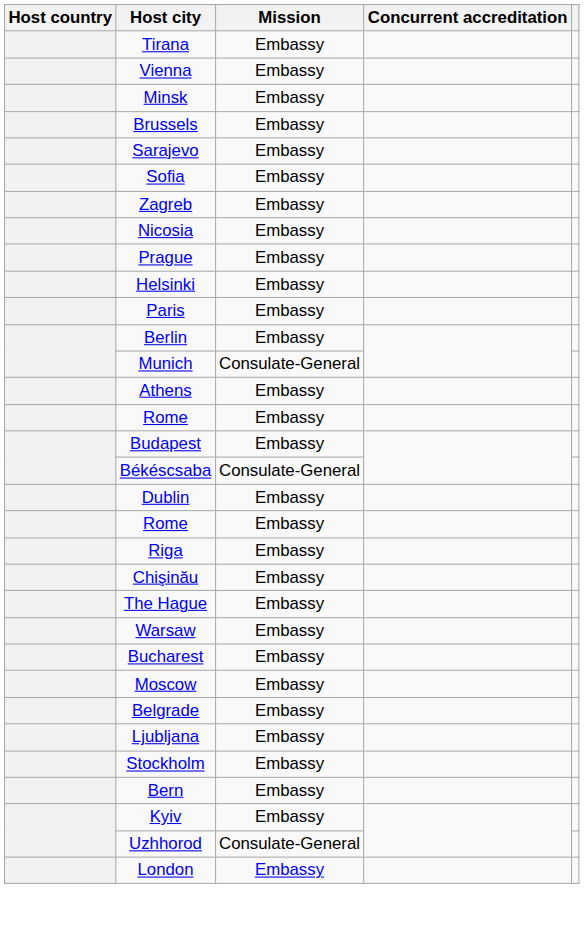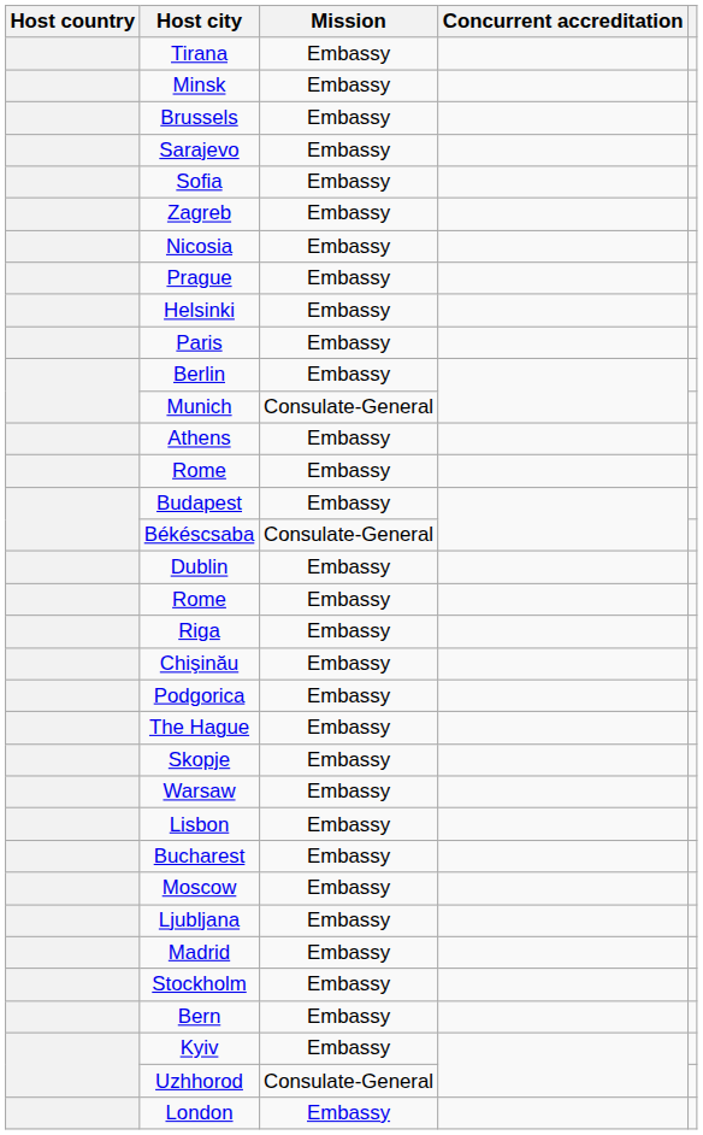- row: Vienna | Embassy
+ row: Podgorica | Embassy
+ row: Skopje | Embassy
+ row: Lisbon | Embassy
- row: Belgrade | Embassy
+ row: Madrid | Embassy
